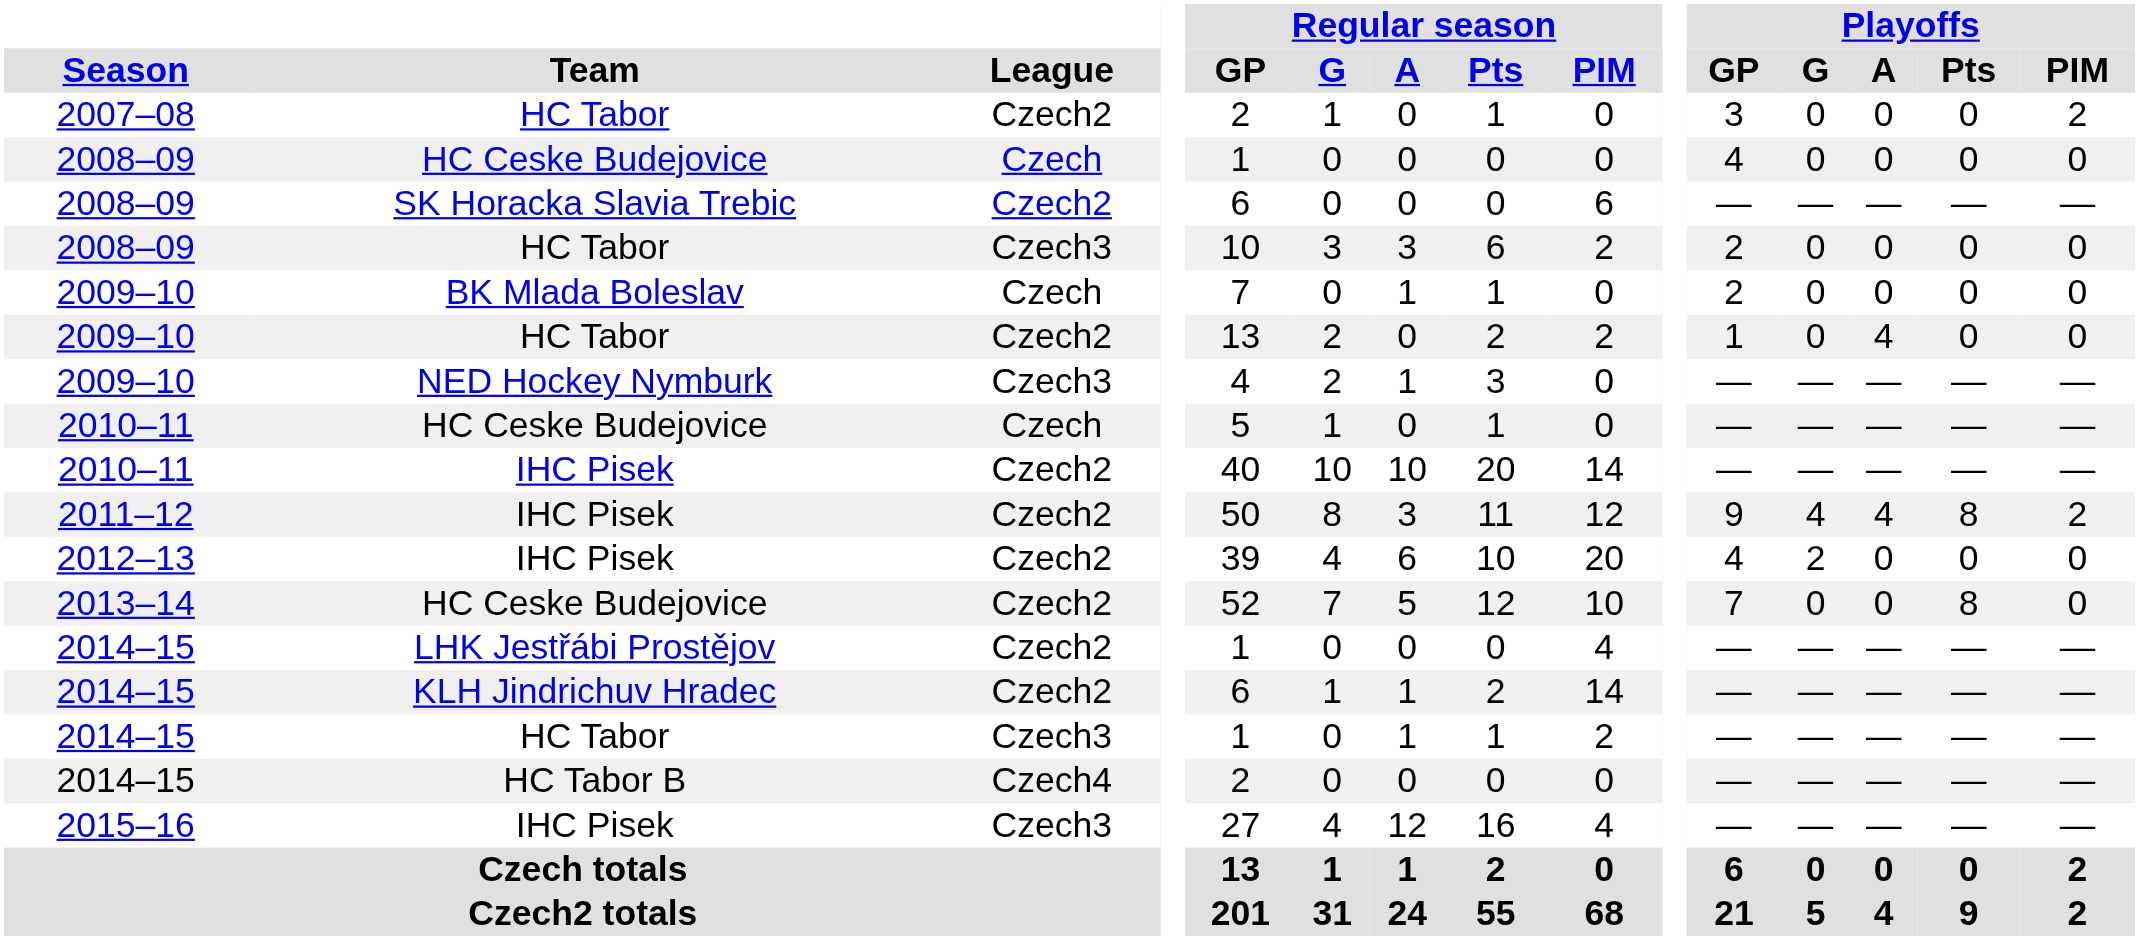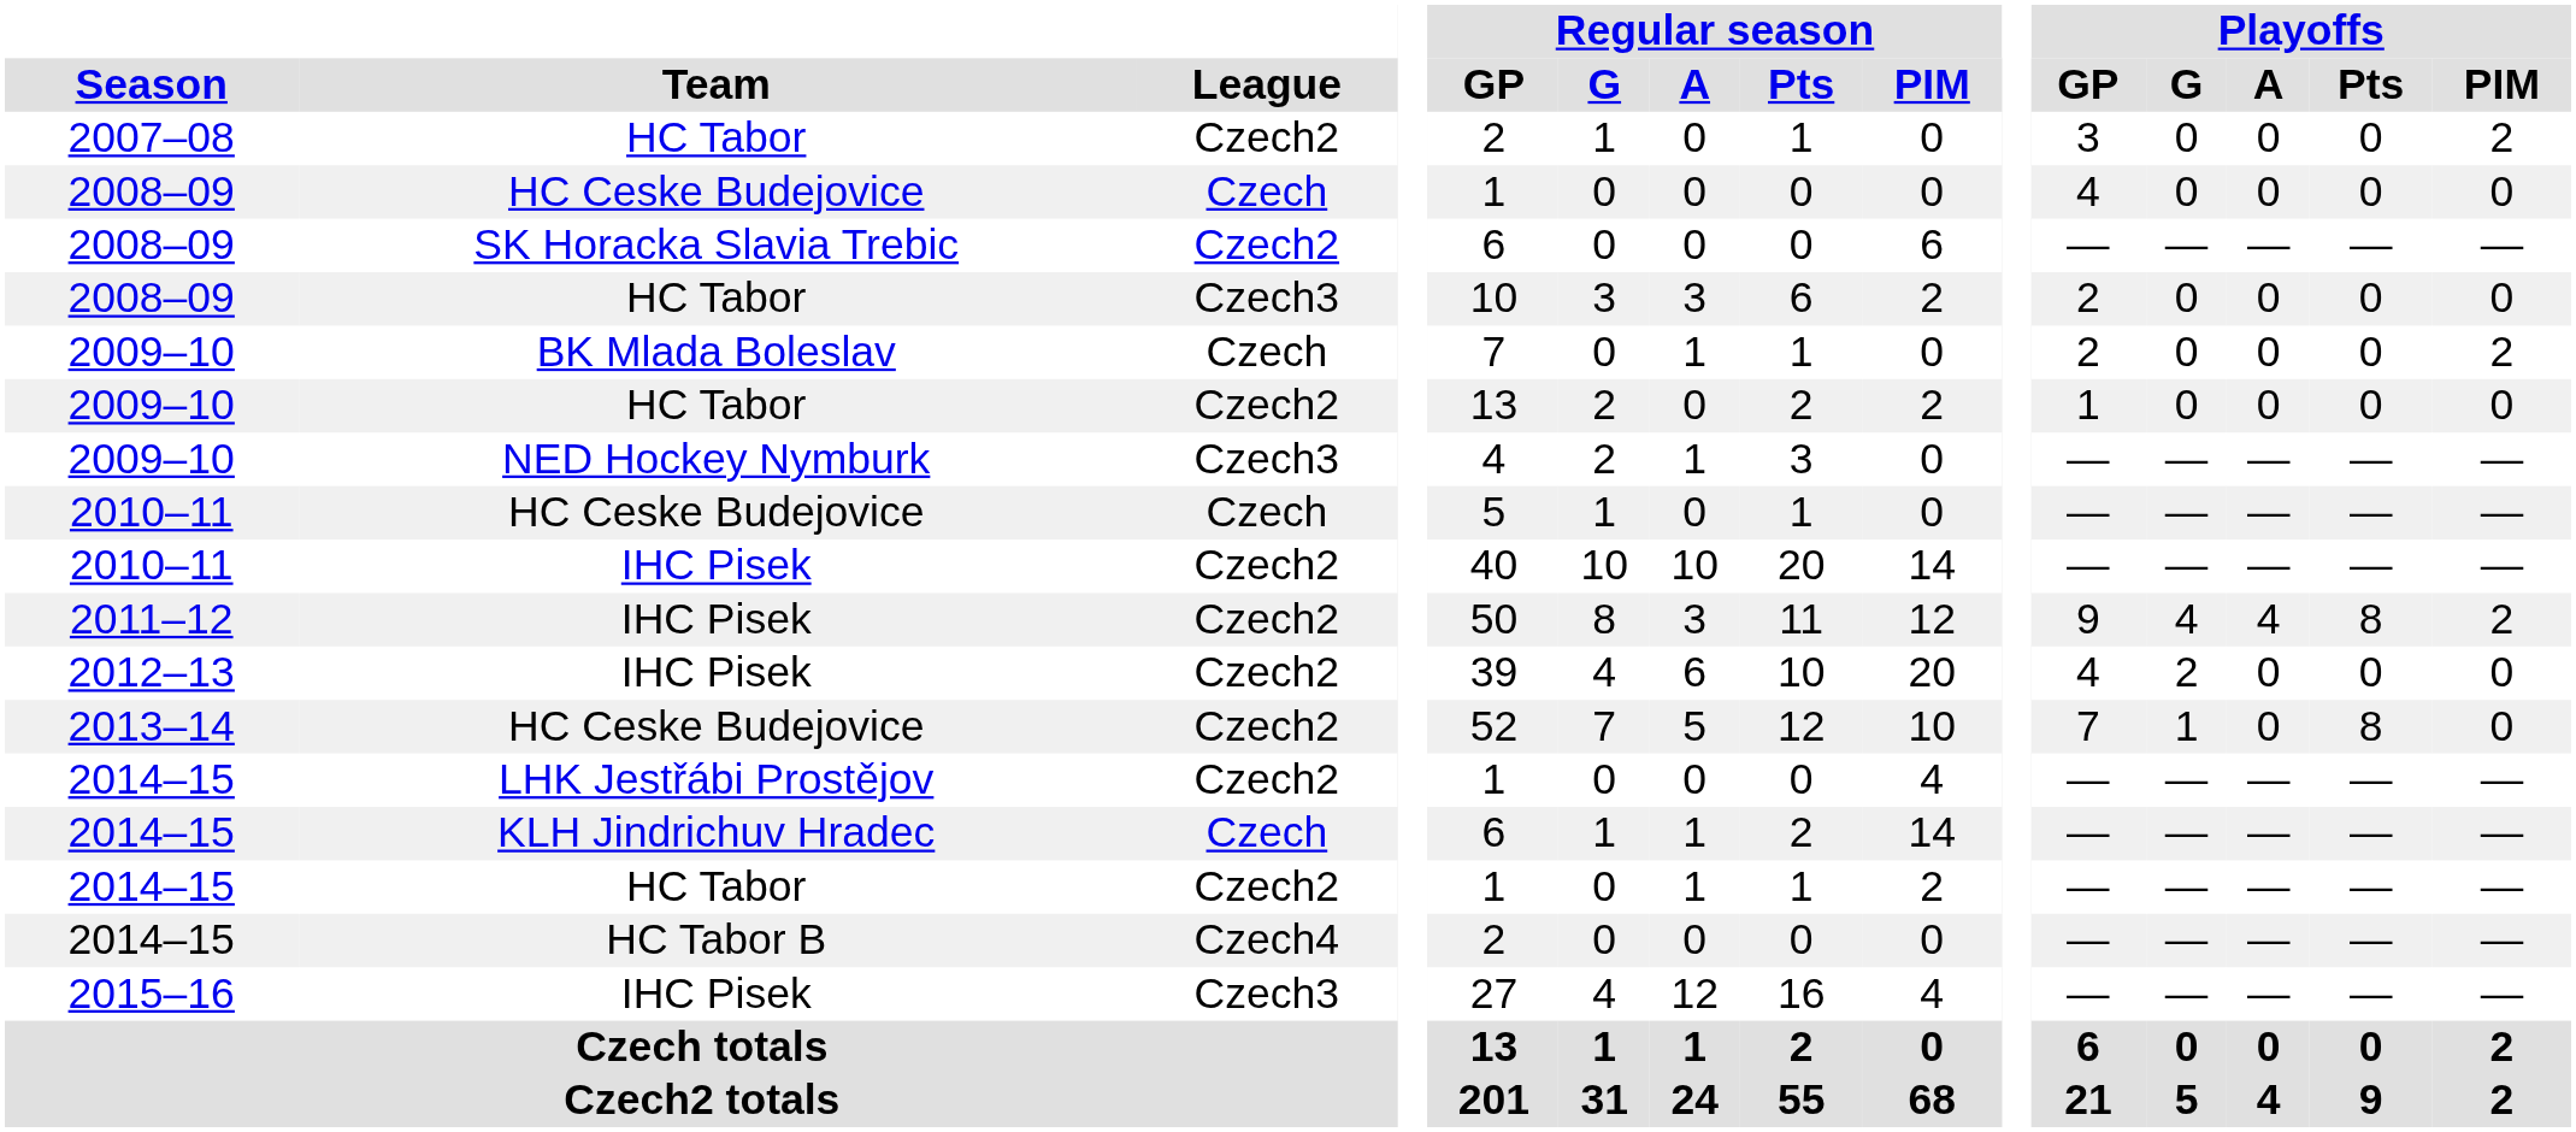2009–10 / BK Mlada Boleslav | Playoffs / PIM: 0 -> 2
2009–10 / HC Tabor | Playoffs / A: 4 -> 0
2013–14 | Playoffs / G: 0 -> 1
2014–15 / KLH Jindrichuv Hradec | League: Czech2 -> Czech
2014–15 / HC Tabor | League: Czech3 -> Czech2
